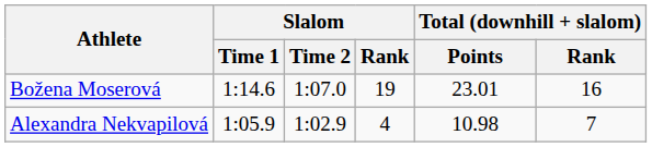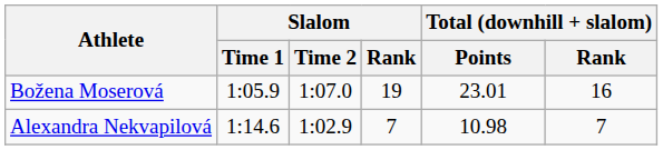Božena Moserová | Slalom / Time 1: 1:14.6 -> 1:05.9
Alexandra Nekvapilová | Slalom / Time 1: 1:05.9 -> 1:14.6
Alexandra Nekvapilová | Slalom / Rank: 4 -> 7
